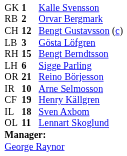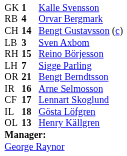RB | column 2: 2 -> 4
CH | column 2: 12 -> 14
LB | column 3: Gösta Löfgren -> Sven Axbom
RH | column 3: Bengt Berndtsson -> Reino Börjesson
LH | column 2: 6 -> 7
OR | column 3: Reino Börjesson -> Bengt Berndtsson
IR | column 2: 10 -> 16
CF | column 2: 19 -> 17
CF | column 3: Henry Källgren -> Lennart Skoglund
IL | column 3: Sven Axbom -> Gösta Löfgren
OL | column 2: 11 -> 13
OL | column 3: Lennart Skoglund -> Henry Källgren
